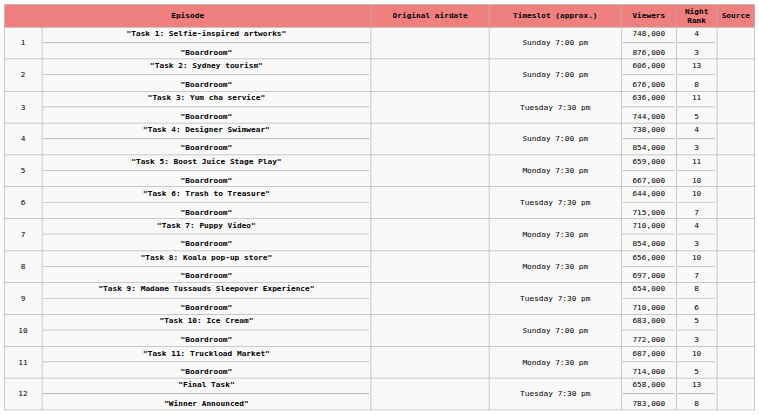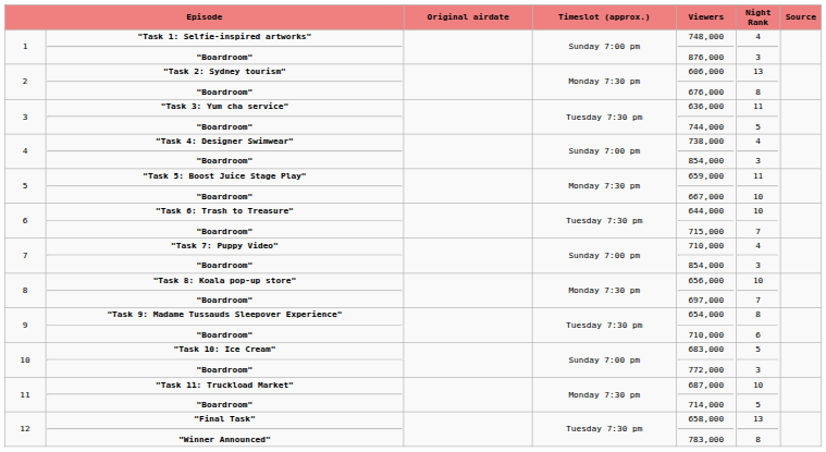"Task 2: Sydney tourism" "Boardroom" | Timeslot (approx.): Sunday 7:00 pm -> Monday 7:30 pm
"Task 7: Puppy Video" "Boardroom" | Timeslot (approx.): Monday 7:30 pm -> Sunday 7:00 pm
